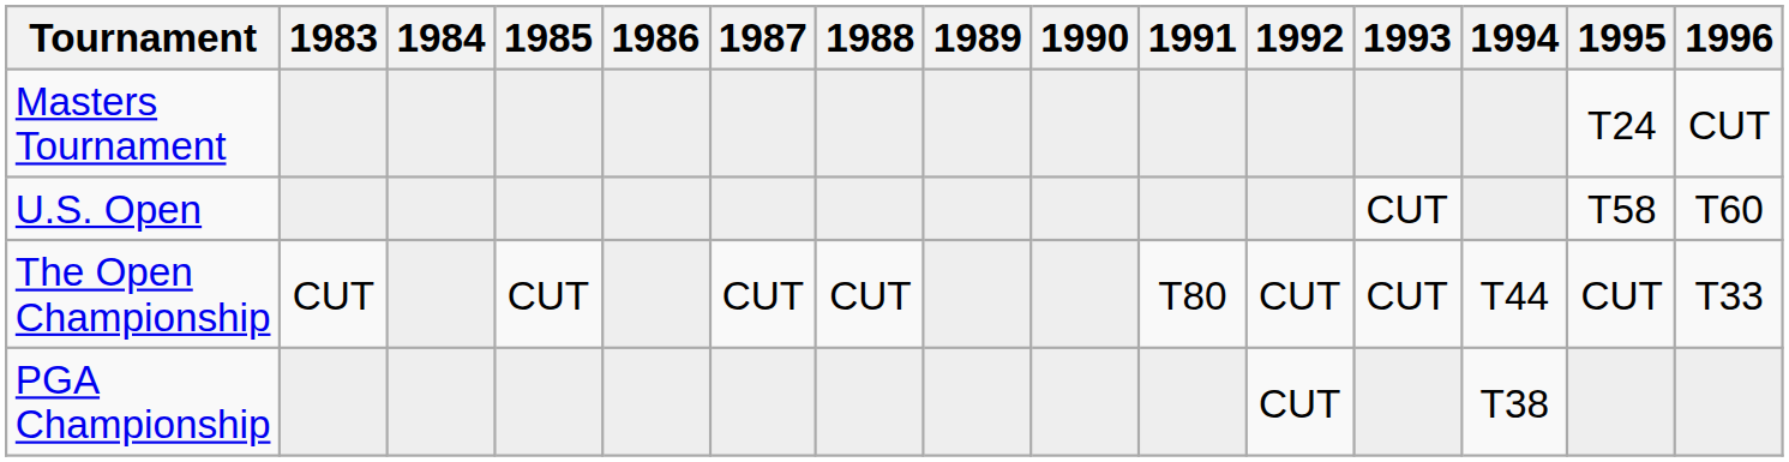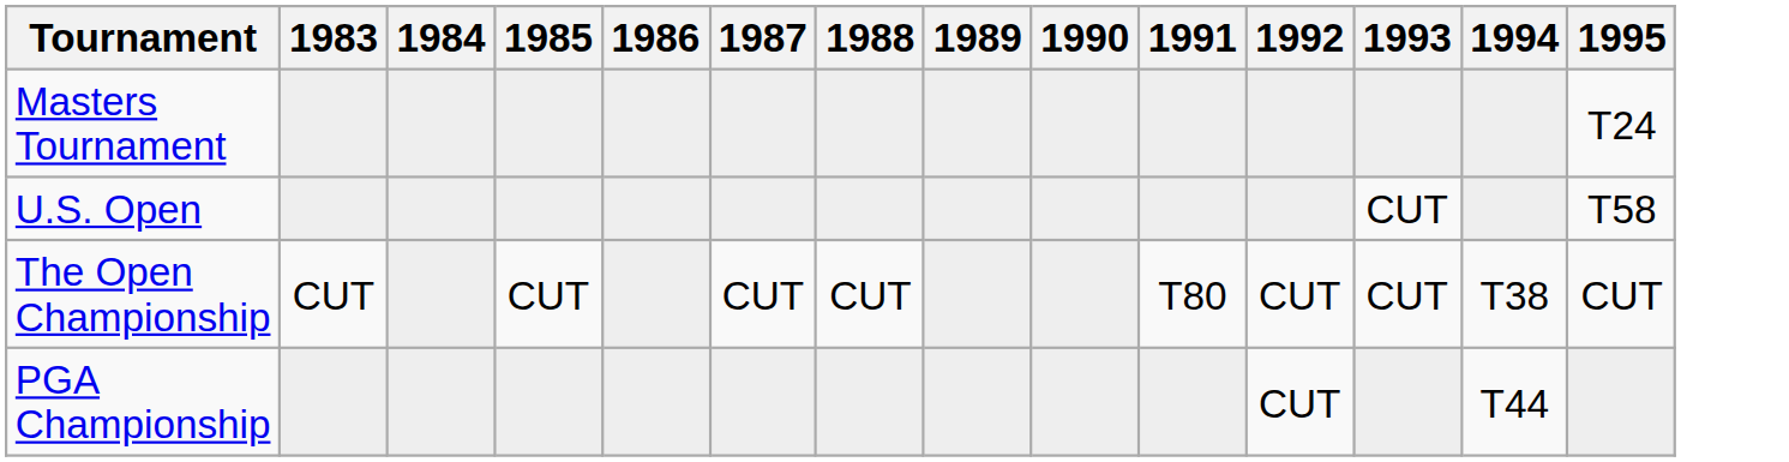- column: 1996 | CUT | T60 | T33
The Open Championship | 1994: T44 -> T38
PGA Championship | 1994: T38 -> T44
